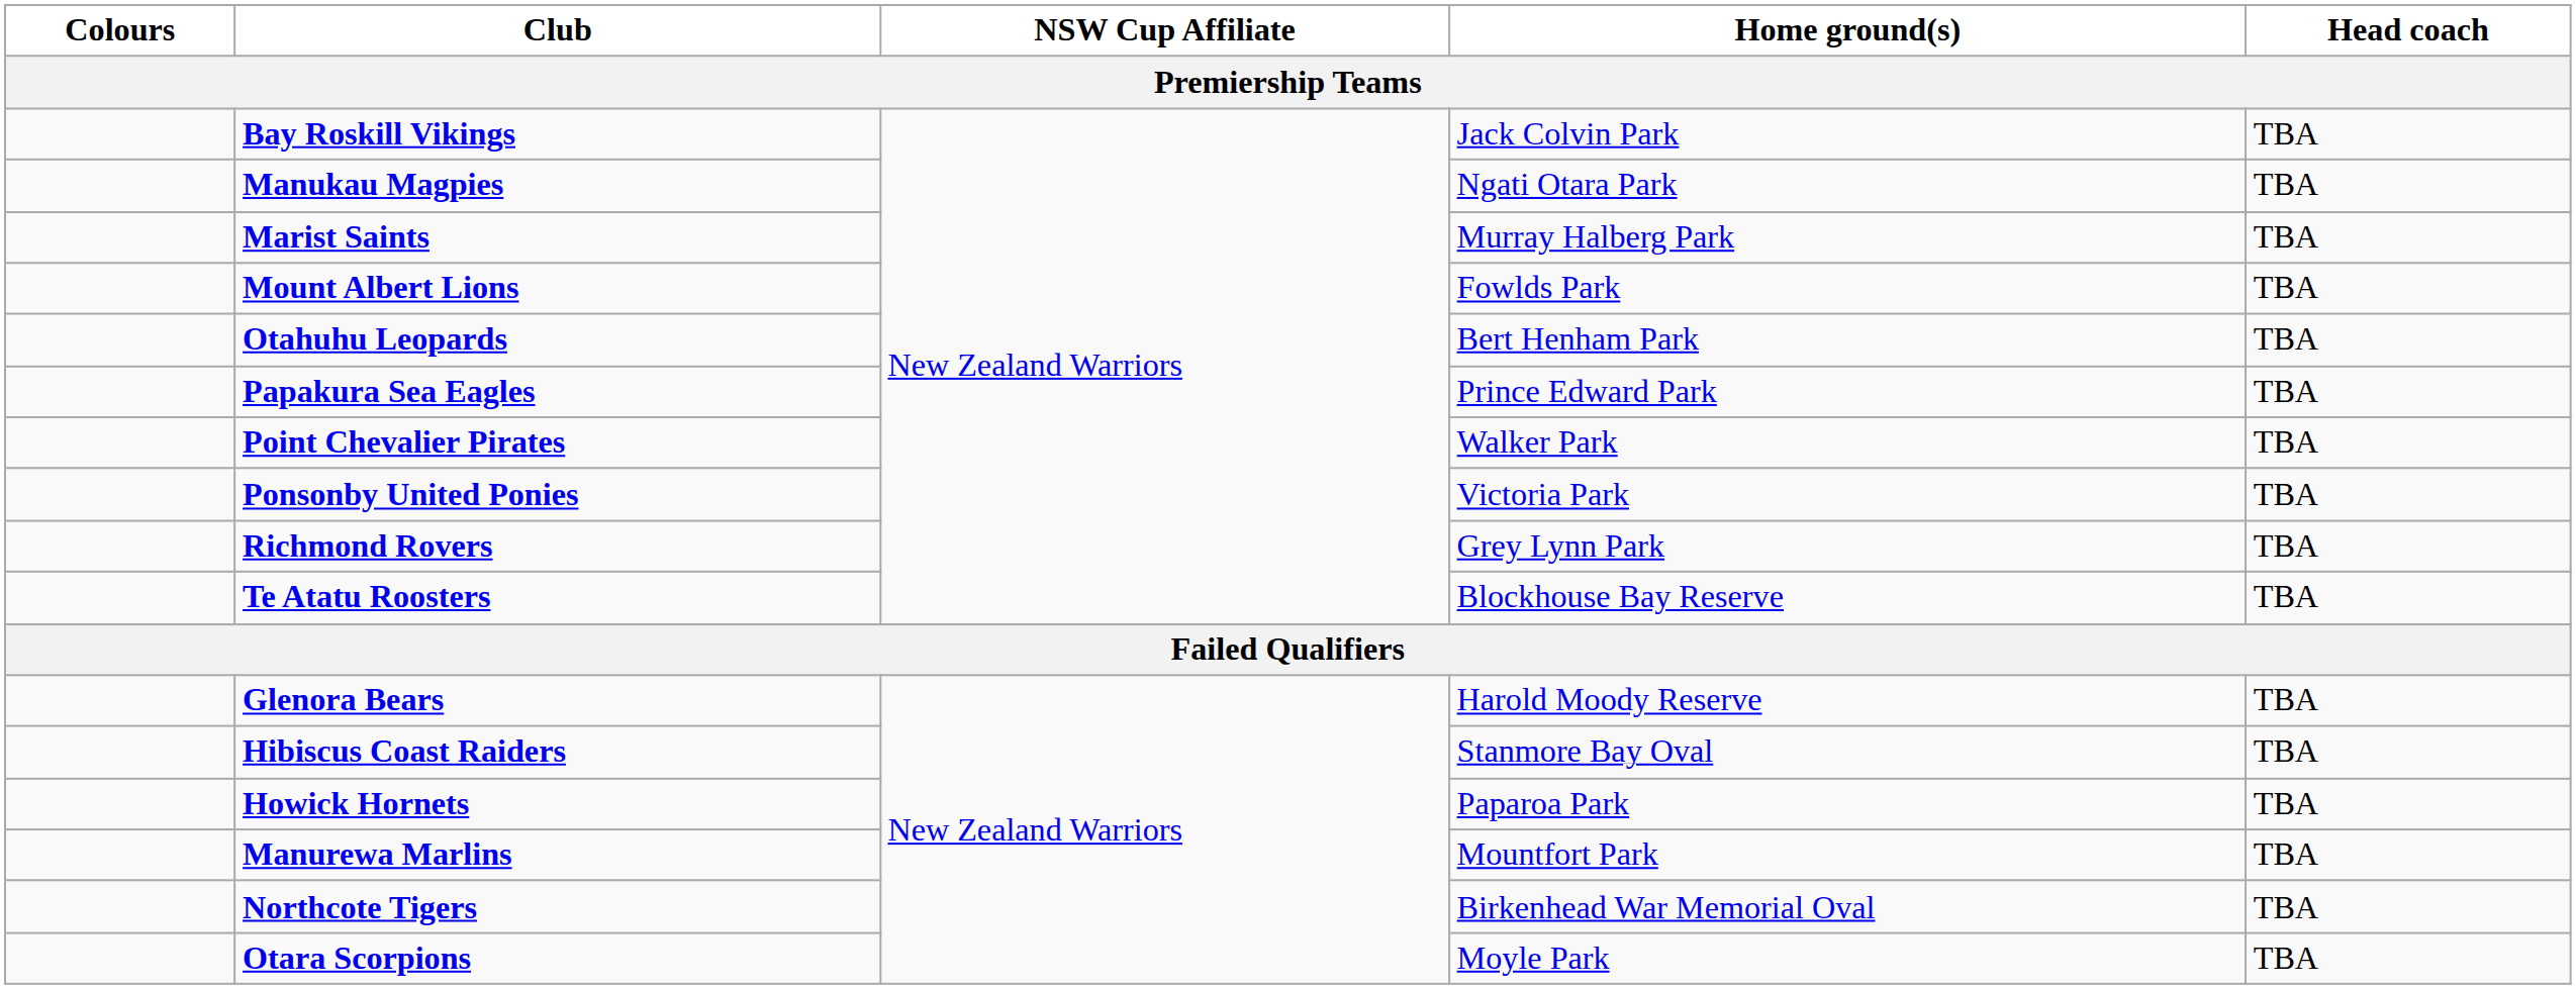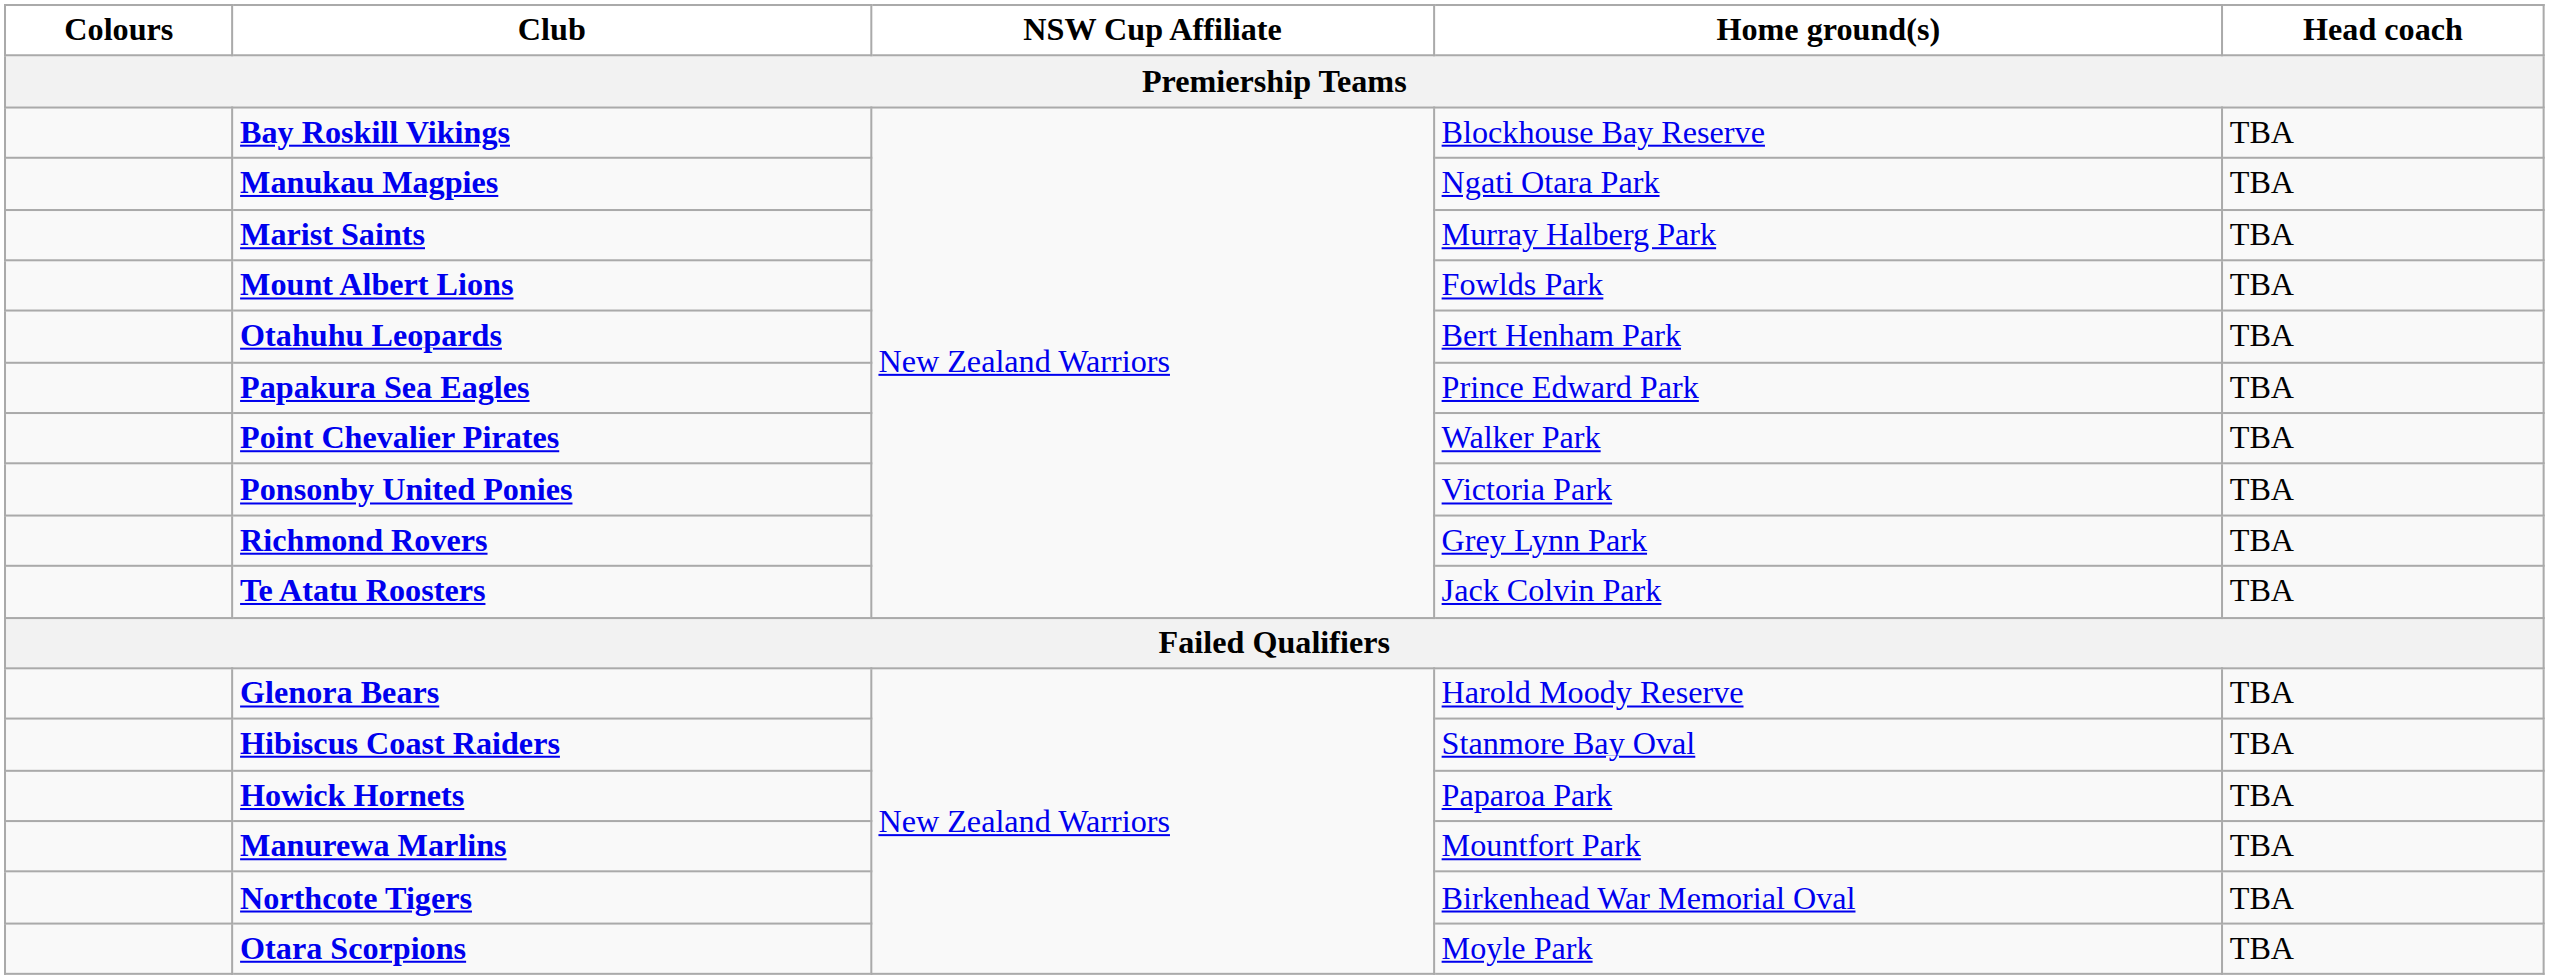Bay Roskill Vikings | Home ground(s): Jack Colvin Park -> Blockhouse Bay Reserve
Te Atatu Roosters | Home ground(s): Blockhouse Bay Reserve -> Jack Colvin Park
